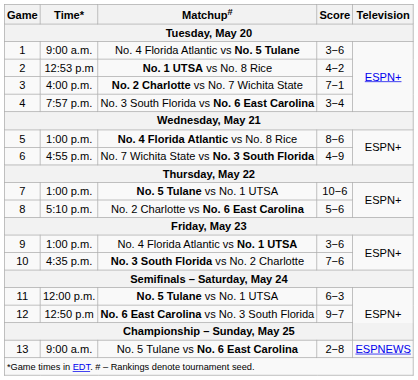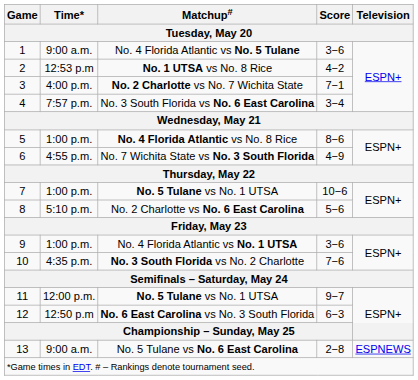11 / No. 5 Tulane vs No. 1 UTSA | Score: 6−3 -> 9−7
No. 6 East Carolina vs No. 3 South Florida | Score: 9−7 -> 6−3
